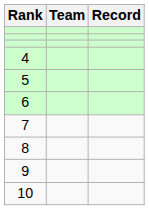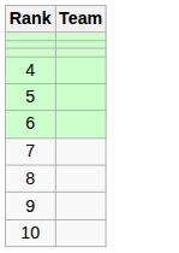- column: Record
